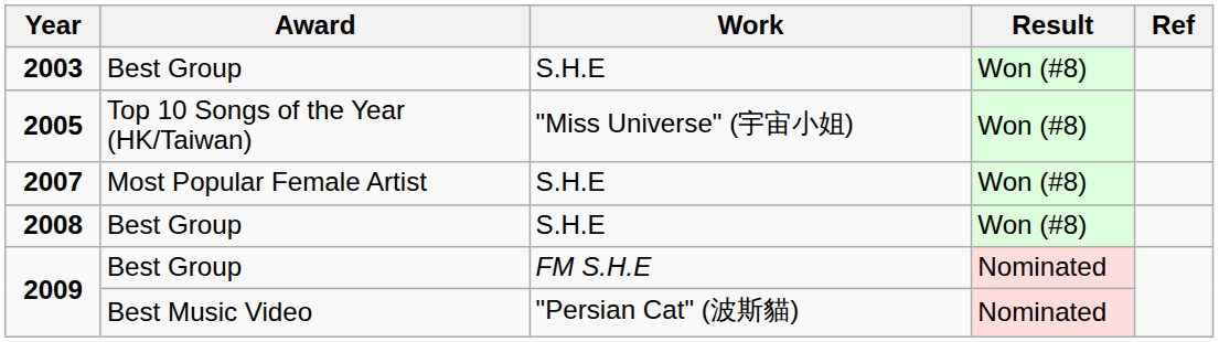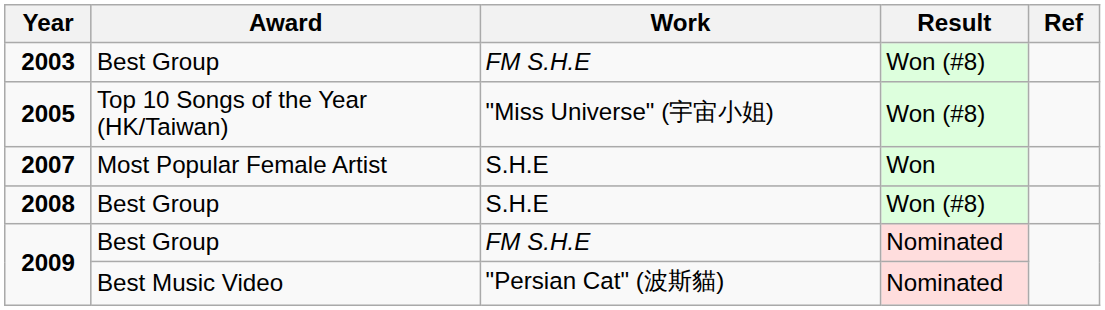2003 | Work: S.H.E -> FM S.H.E
2007 | Result: Won (#8) -> Won
